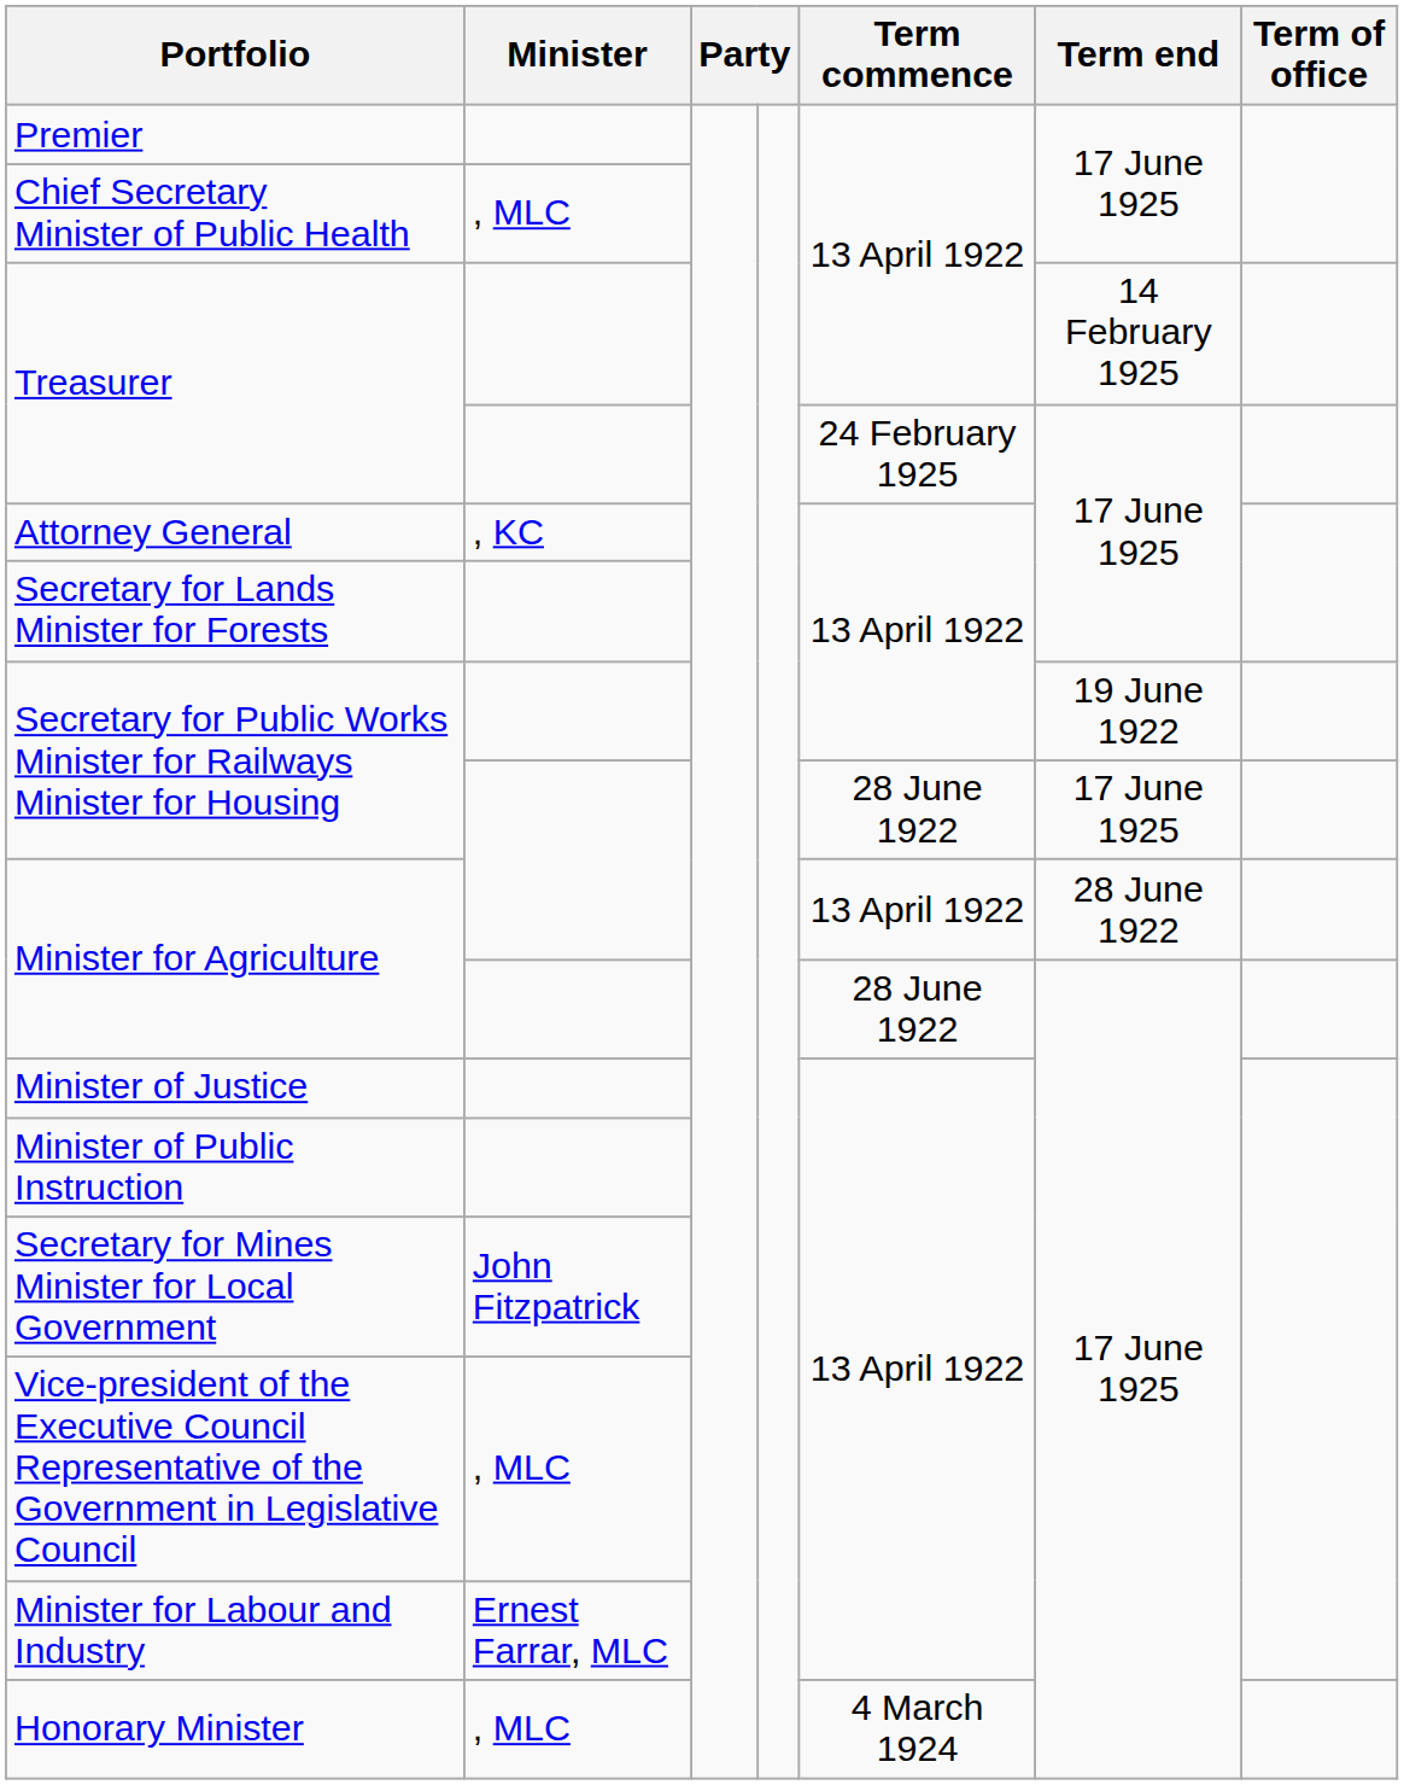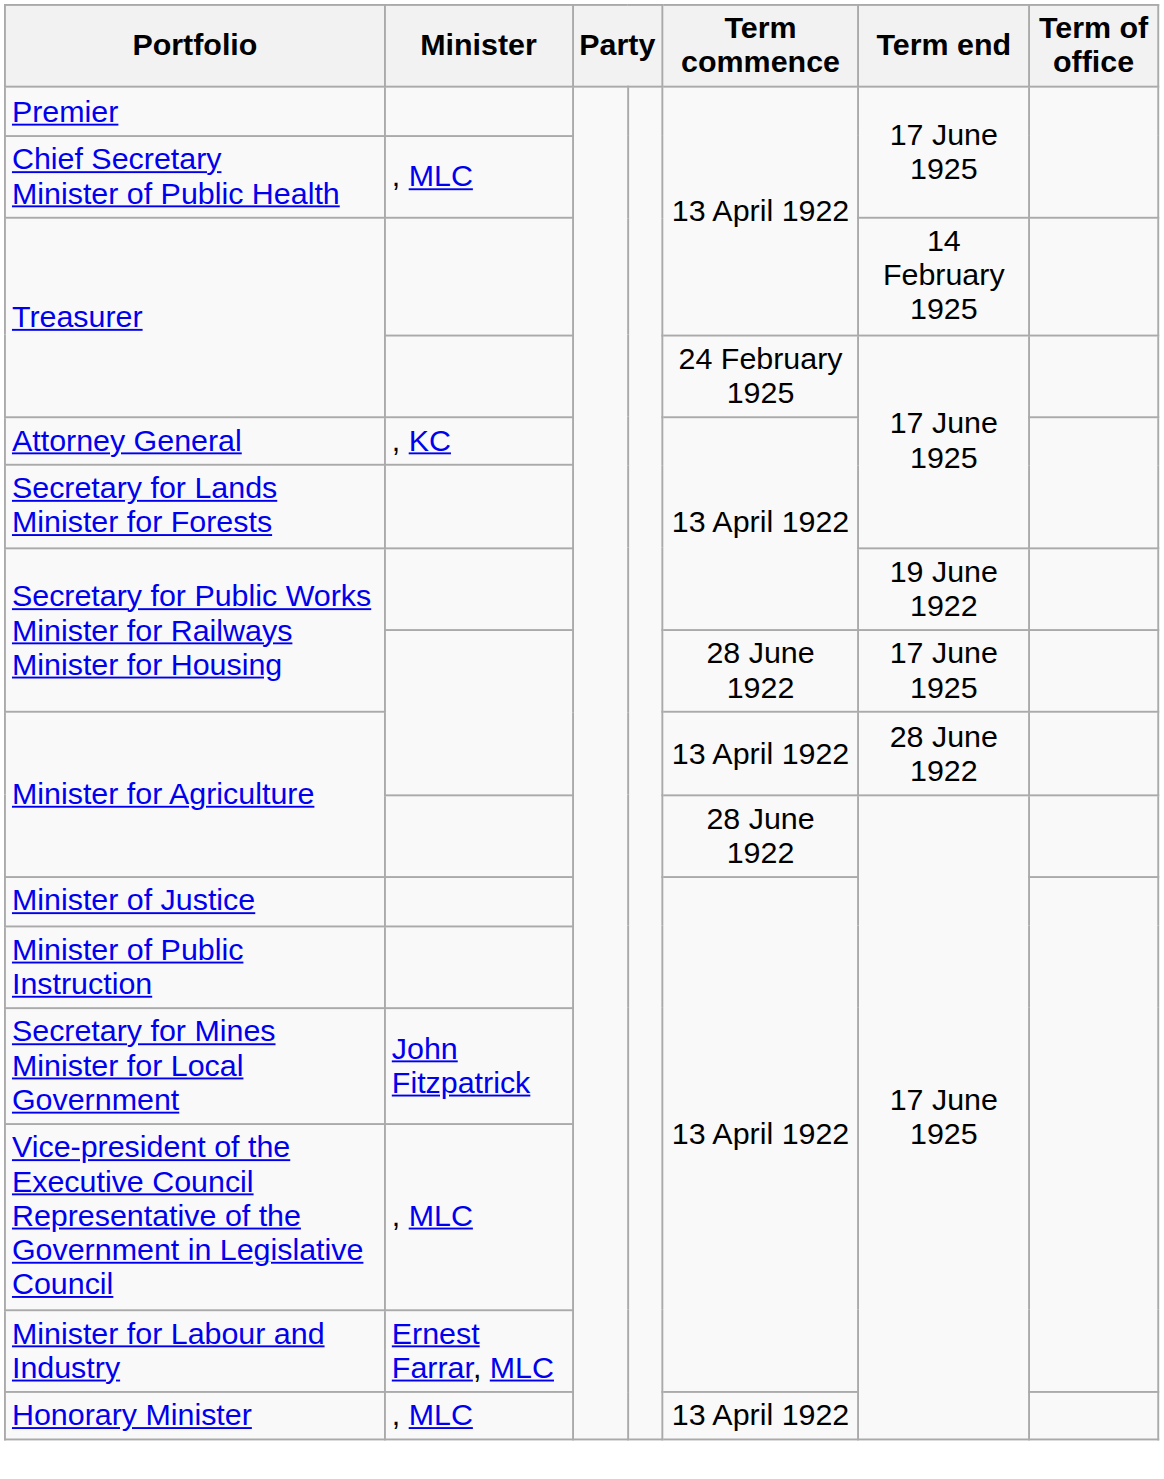Honorary Minister | Term commence: 4 March 1924 -> 13 April 1922
